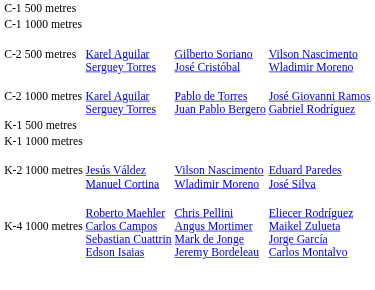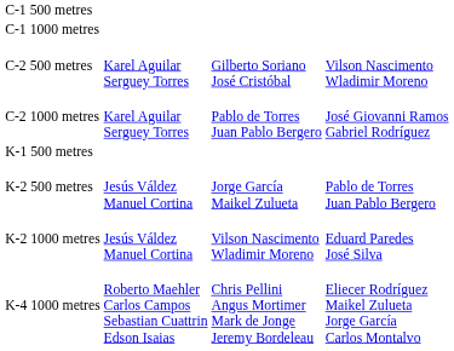- row: K-1 1000 metres
+ row: K-2 500 metres | Jesús Váldez Manuel Cortina | Jorge García Maikel Zulueta | Pablo de Torres Juan Pablo Bergero
